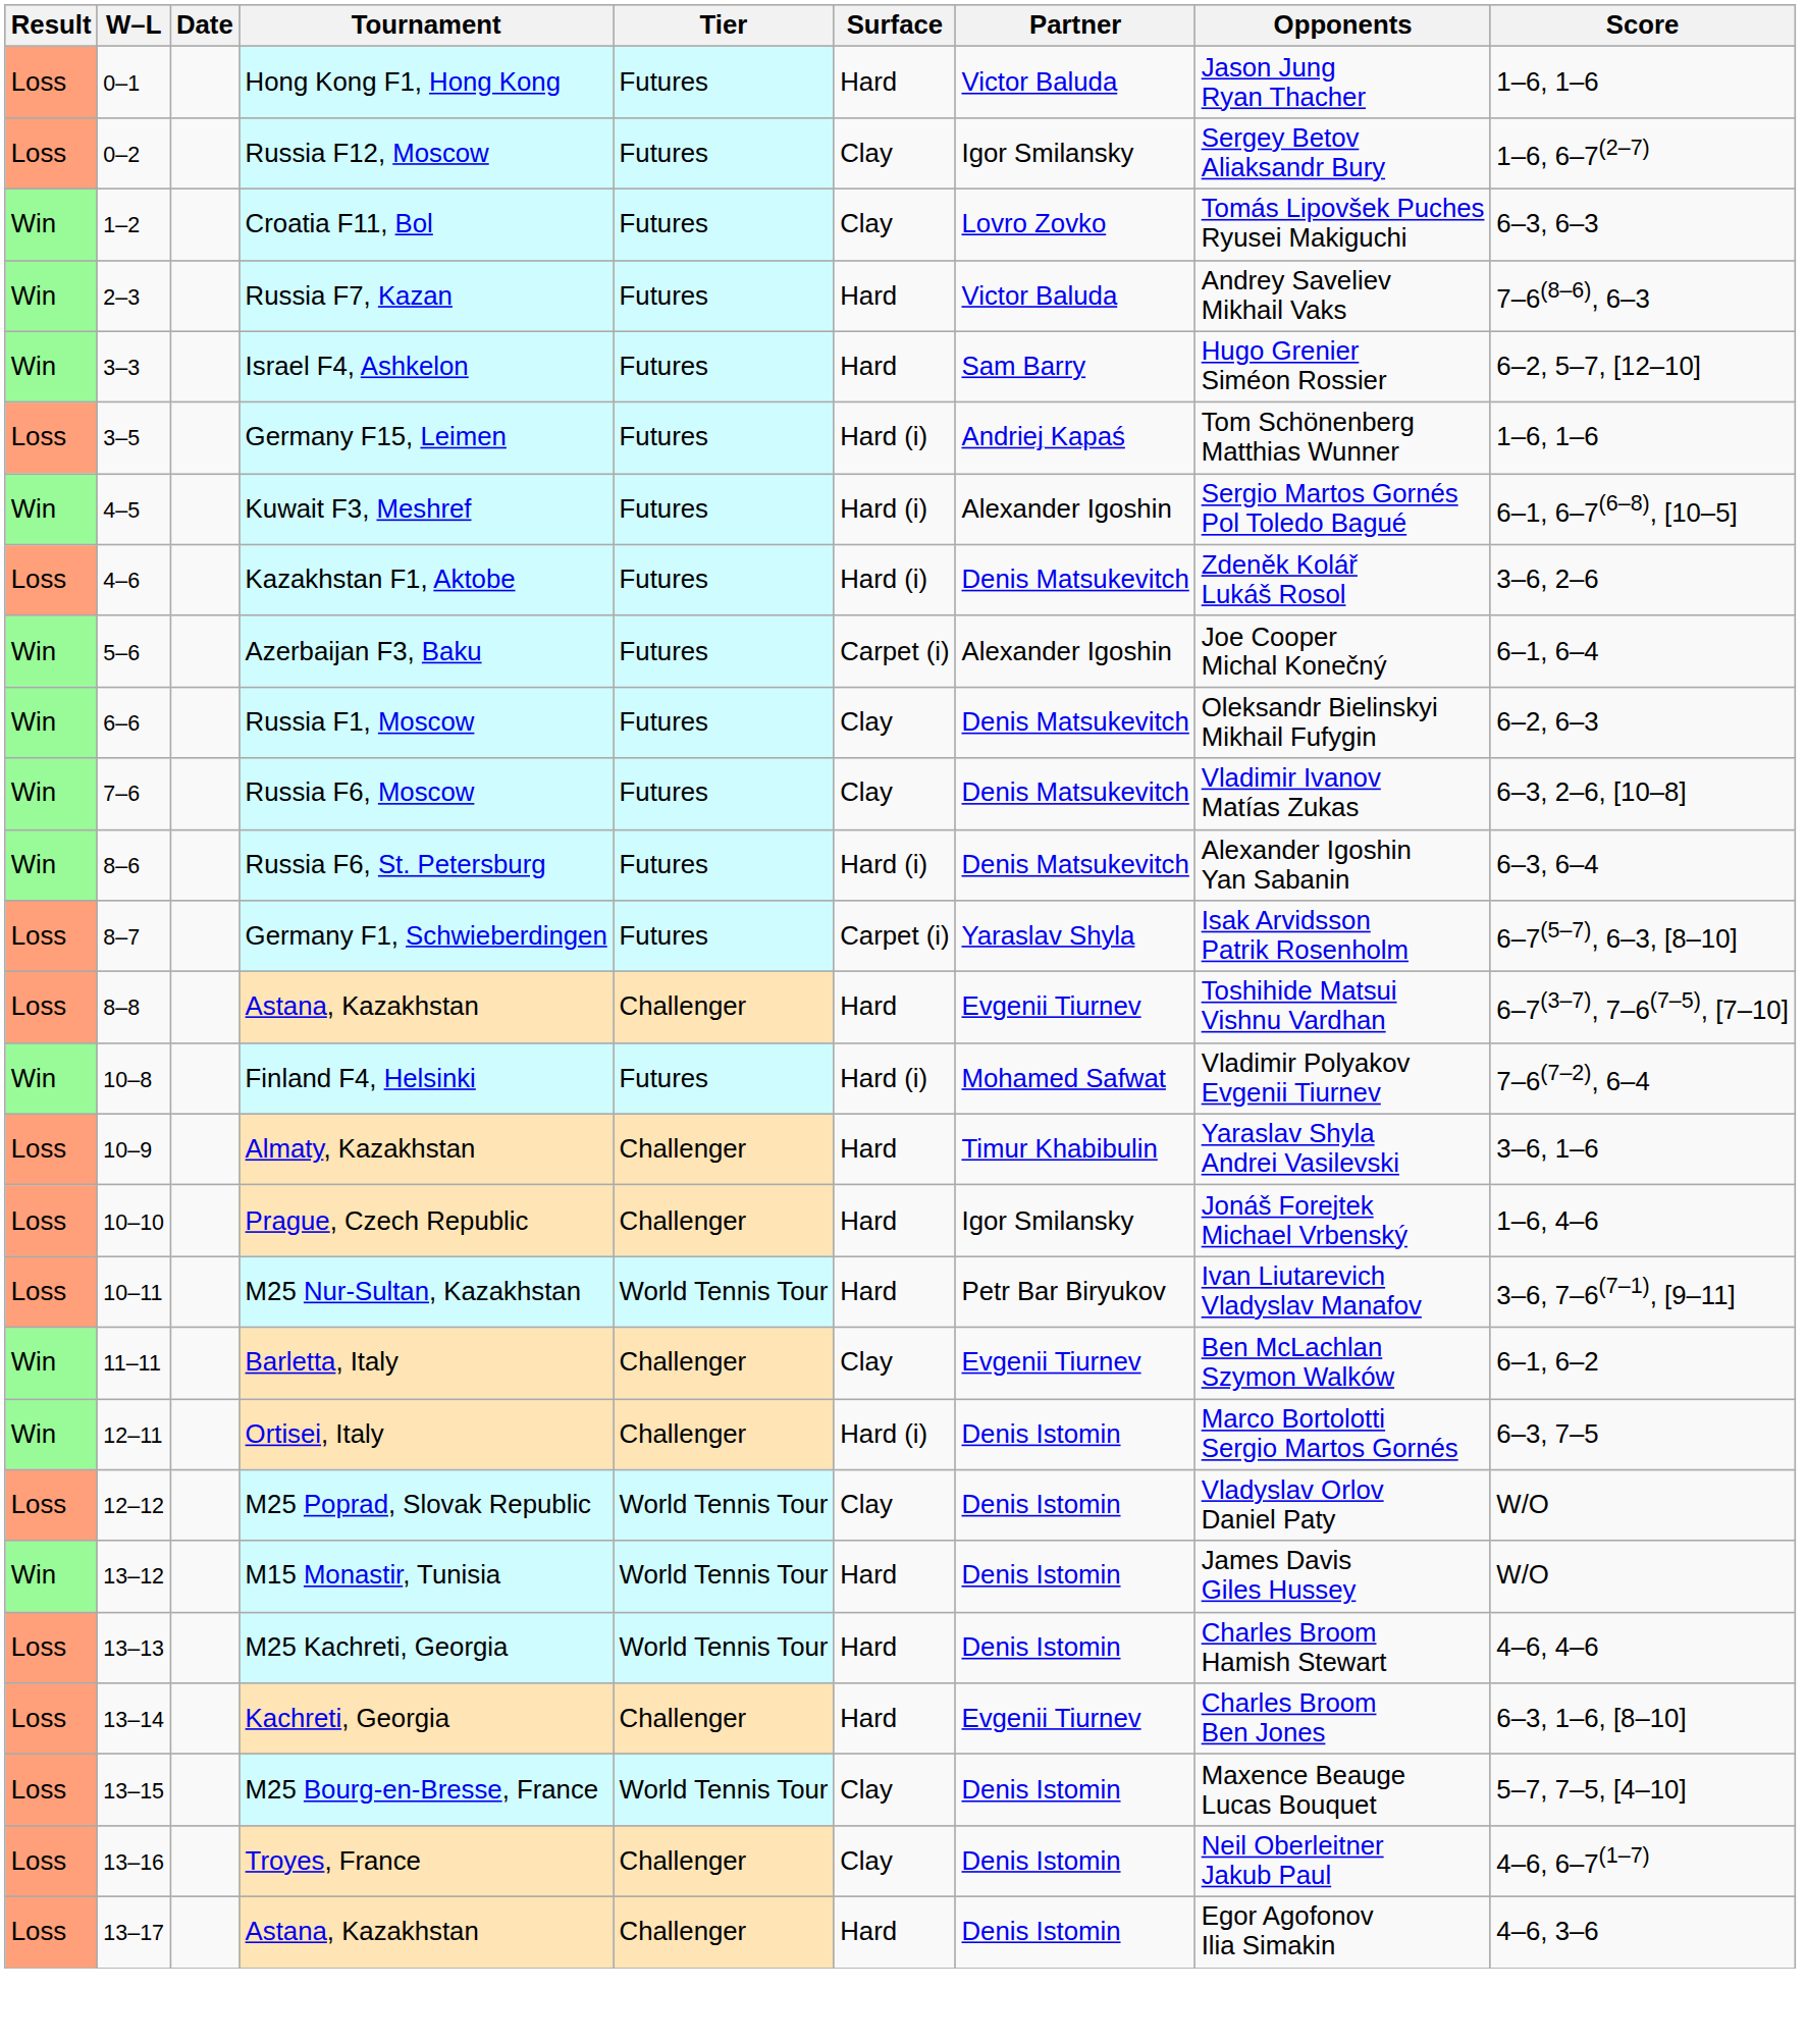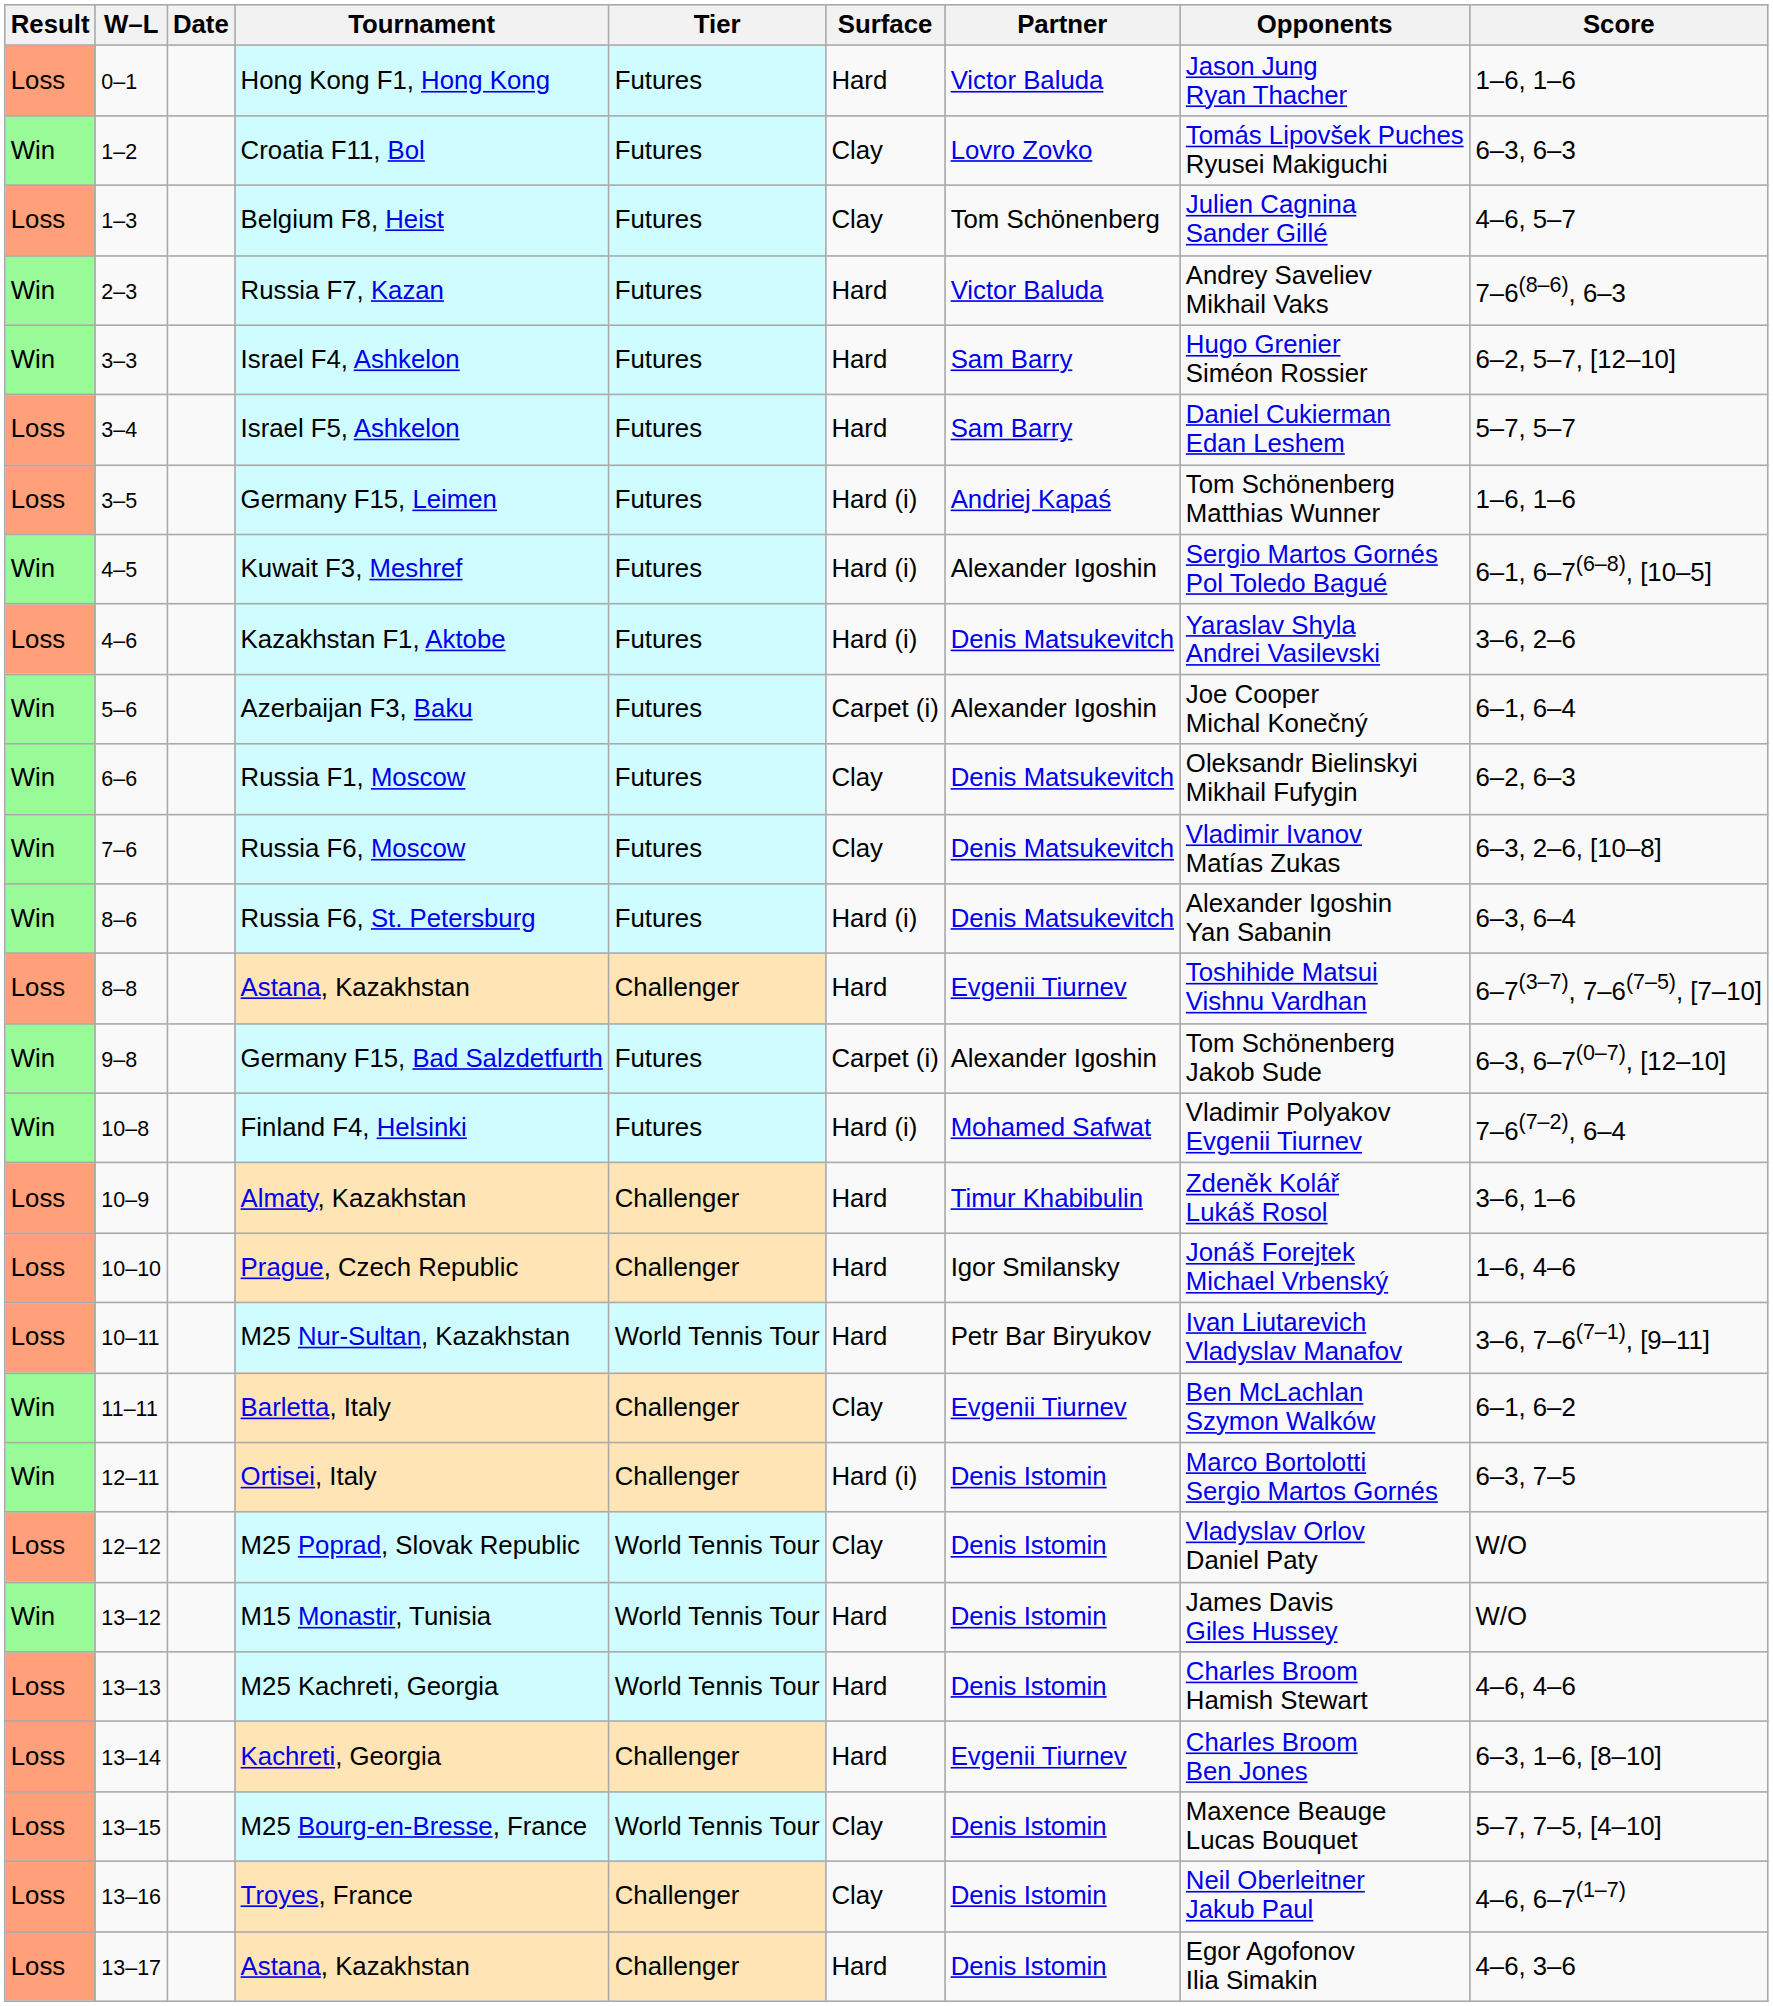- row: Loss | 0–2 | Russia F12, Moscow | Futures | Clay | Igor Smilansky | Sergey Betov Aliaksandr Bury | 1–6, 6–7(2–7)
+ row: Loss | 1–3 | Belgium F8, Heist | Futures | Clay | Tom Schönenberg | Julien Cagnina Sander Gillé | 4–6, 5–7
+ row: Loss | 3–4 | Israel F5, Ashkelon | Futures | Hard | Sam Barry | Daniel Cukierman Edan Leshem | 5–7, 5–7
Kazakhstan F1, Aktobe | Opponents: Zdeněk Kolář Lukáš Rosol -> Yaraslav Shyla Andrei Vasilevski
- row: Loss | 8–7 | Germany F1, Schwieberdingen | Futures | Carpet (i) | Yaraslav Shyla | Isak Arvidsson Patrik Rosenholm | 6–7(5–7), 6–3, [8–10]
+ row: Win | 9–8 | Germany F15, Bad Salzdetfurth | Futures | Carpet (i) | Alexander Igoshin | Tom Schönenberg Jakob Sude | 6–3, 6–7(0–7), [12–10]
Almaty, Kazakhstan | Opponents: Yaraslav Shyla Andrei Vasilevski -> Zdeněk Kolář Lukáš Rosol
